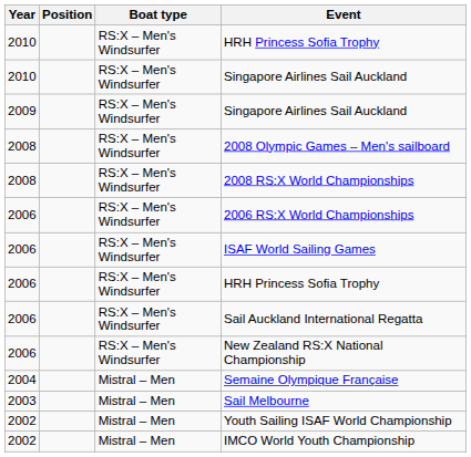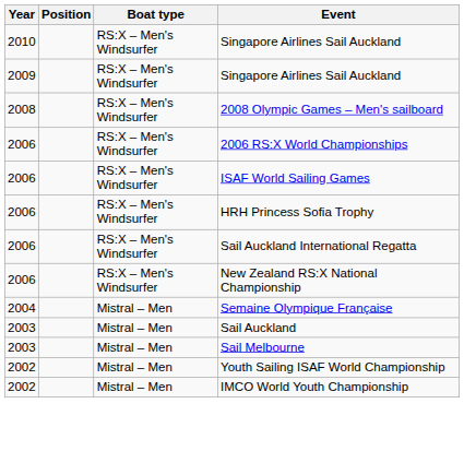- row: 2010 | RS:X – Men's Windsurfer | HRH Princess Sofia Trophy
- row: 2008 | RS:X – Men's Windsurfer | 2008 RS:X World Championships
+ row: 2003 | Mistral – Men | Sail Auckland
